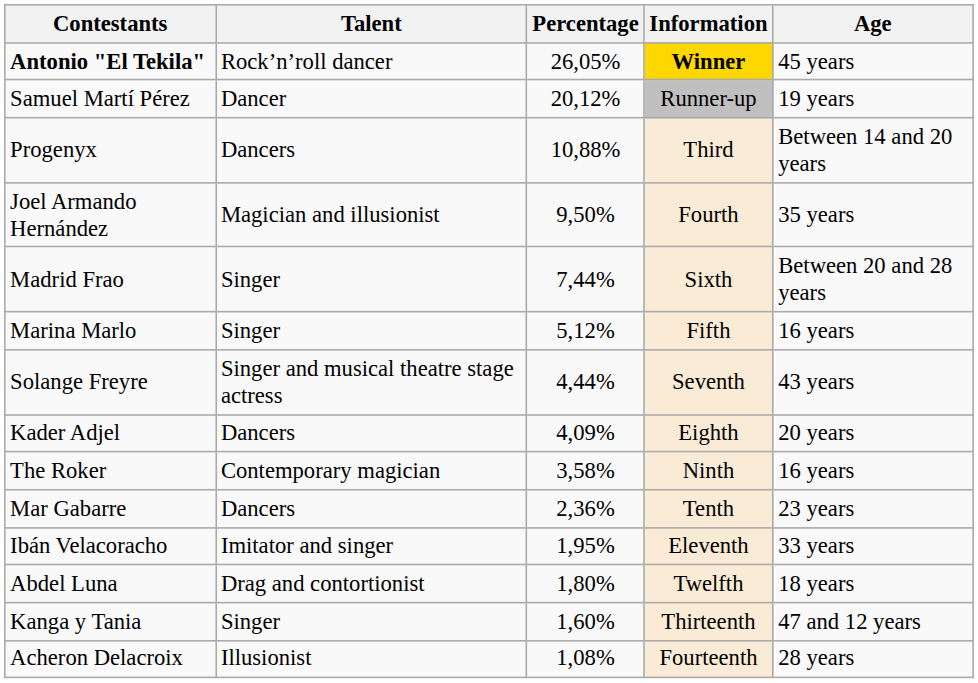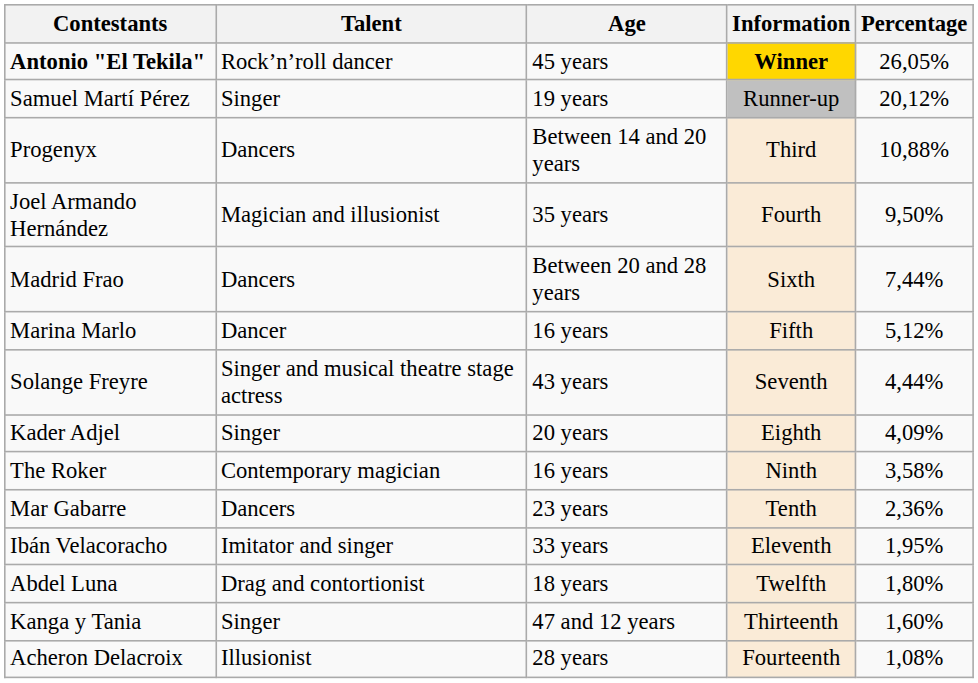columns swapped: Age <-> Percentage
Samuel Martí Pérez | Talent: Dancer -> Singer
Madrid Frao | Talent: Singer -> Dancers
Marina Marlo | Talent: Singer -> Dancer
Kader Adjel | Talent: Dancers -> Singer
